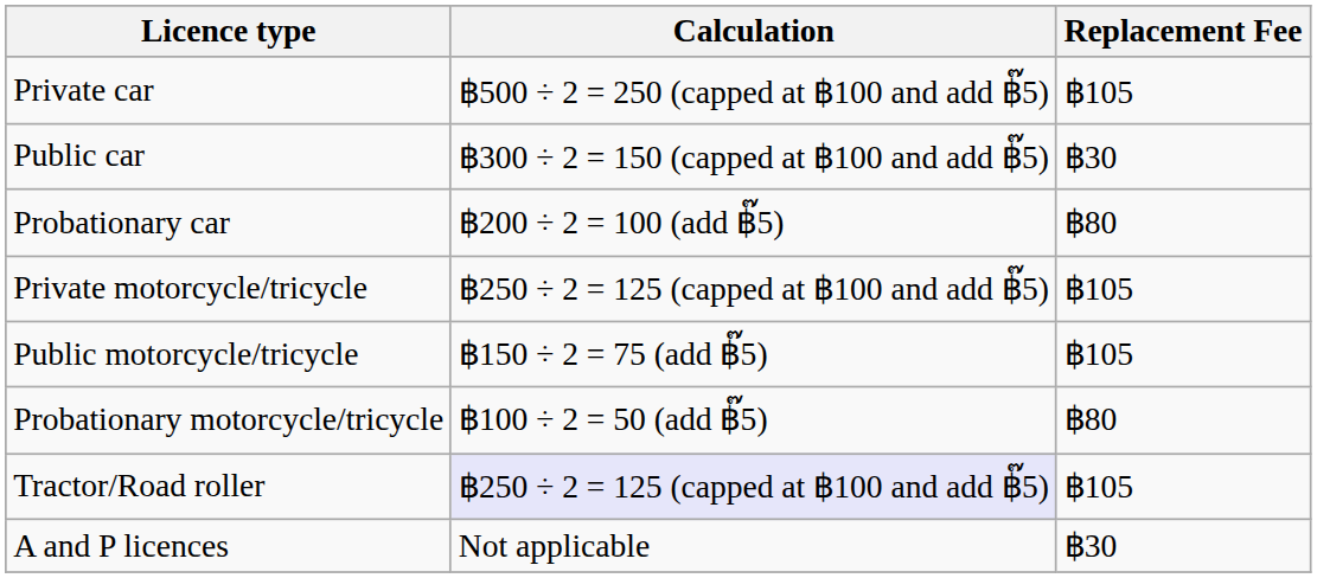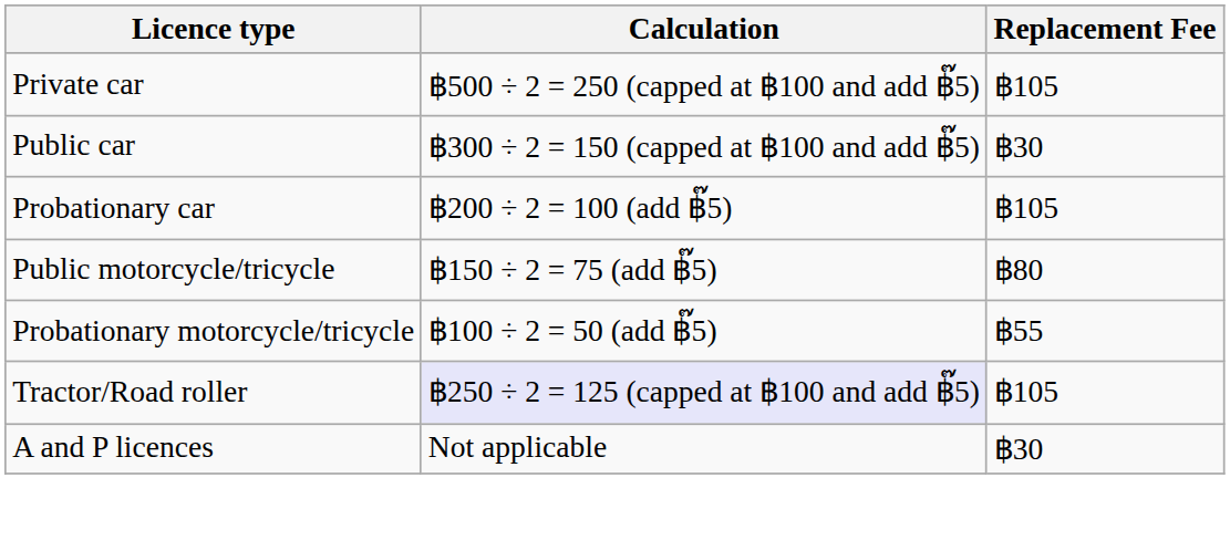Probationary car | Replacement Fee: ฿80 -> ฿105
- row: Private motorcycle/tricycle | ฿250 ÷ 2 = 125 (capped at ฿100 and add ฿๊5) | ฿105
Public motorcycle/tricycle | Replacement Fee: ฿105 -> ฿80
Probationary motorcycle/tricycle | Replacement Fee: ฿80 -> ฿55
